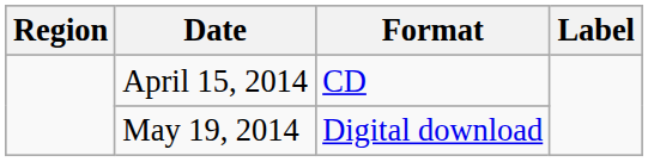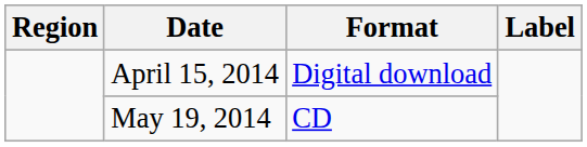April 15, 2014 | Format: CD -> Digital download
May 19, 2014 | Format: Digital download -> CD
